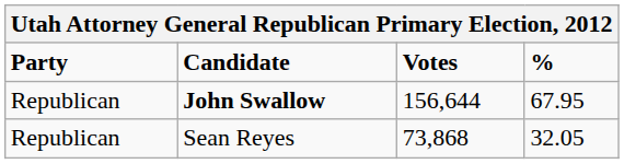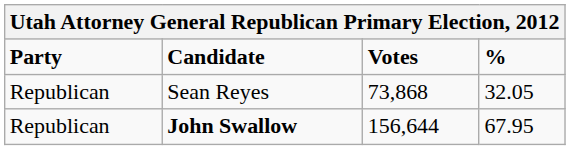rows swapped: John Swallow <-> Sean Reyes
